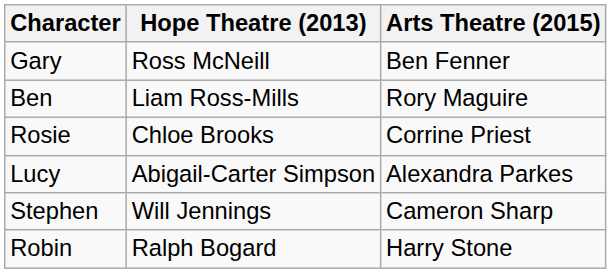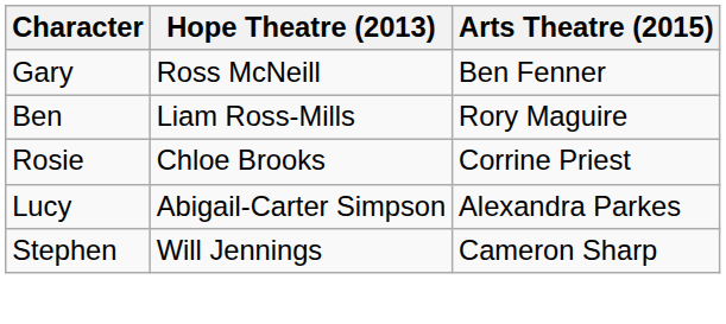- row: Robin | Ralph Bogard | Harry Stone
